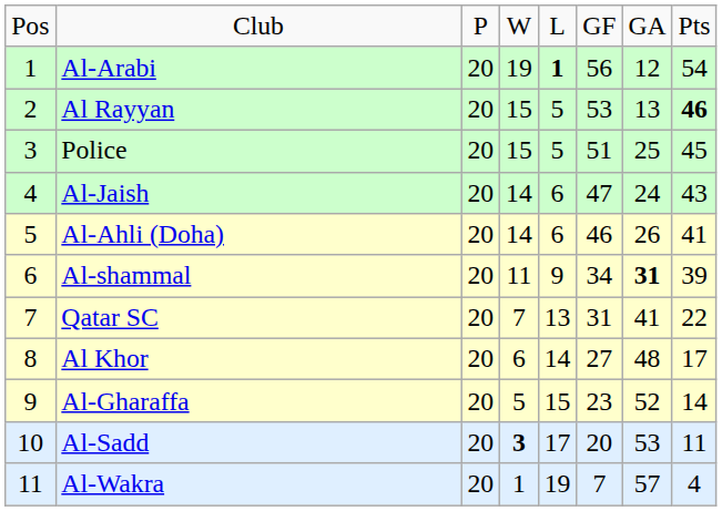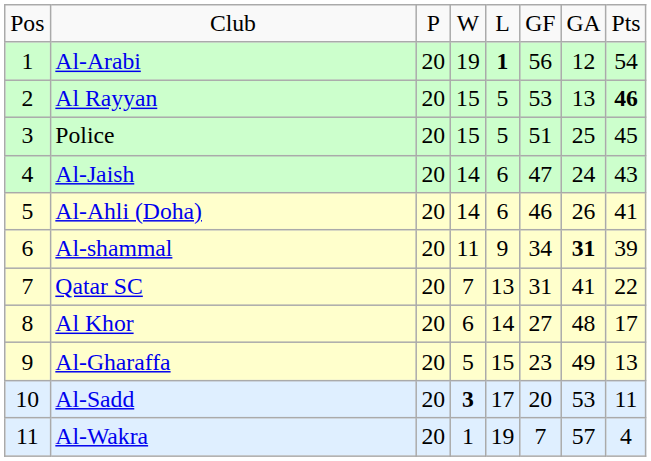Al-Gharaffa | column 7: 52 -> 49
Al-Gharaffa | column 8: 14 -> 13
